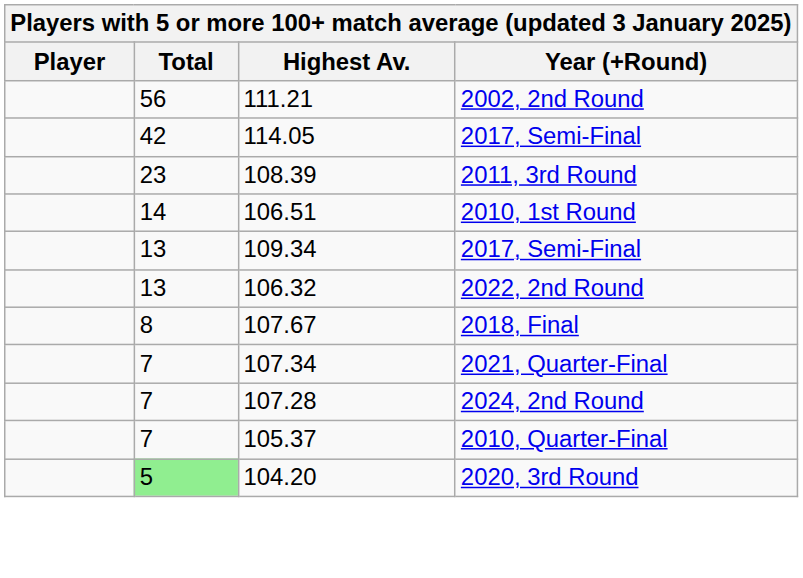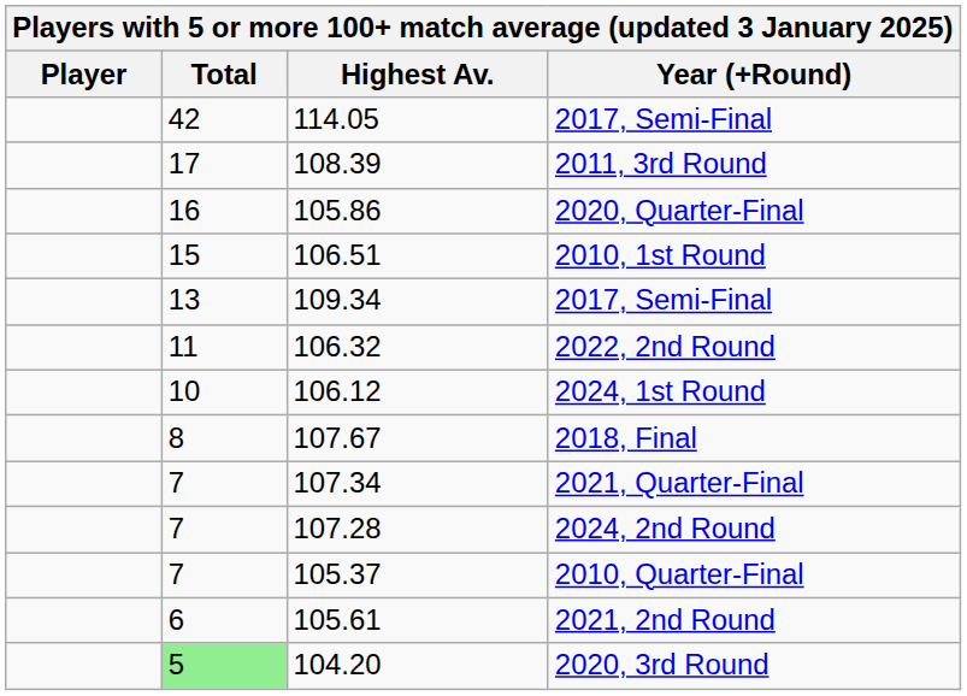- row: 56 | 111.21 | 2002, 2nd Round
2011, 3rd Round | Total: 23 -> 17
+ row: 16 | 105.86 | 2020, Quarter-Final
2010, 1st Round | Total: 14 -> 15
2022, 2nd Round | Total: 13 -> 11
+ row: 10 | 106.12 | 2024, 1st Round
+ row: 6 | 105.61 | 2021, 2nd Round
